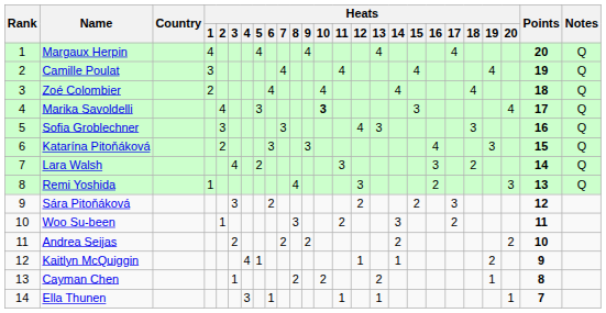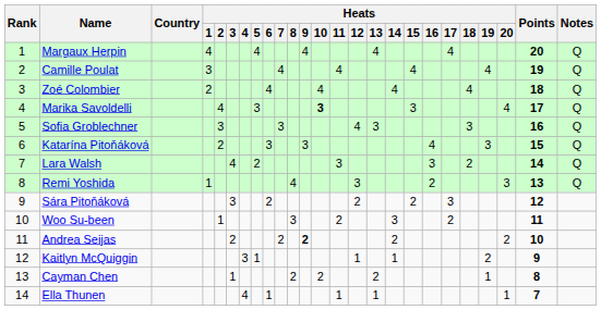Andrea Seijas | Heats / 9: normal -> bold
Kaitlyn McQuiggin | Heats / 4: 4 -> 3
Ella Thunen | Heats / 4: 3 -> 4
